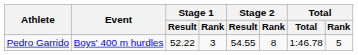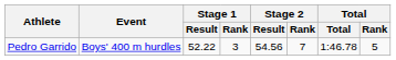Pedro Garrido | Stage 2 / Result: 54.55 -> 54.56
Pedro Garrido | Stage 2 / Rank: 8 -> 7
